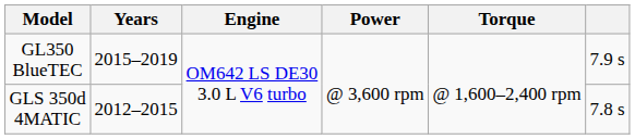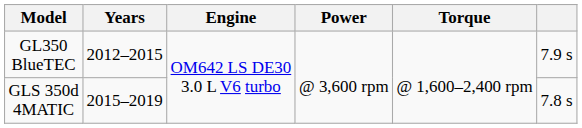GL350 BlueTEC | Years: 2015–2019 -> 2012–2015
GLS 350d 4MATIC | Years: 2012–2015 -> 2015–2019
